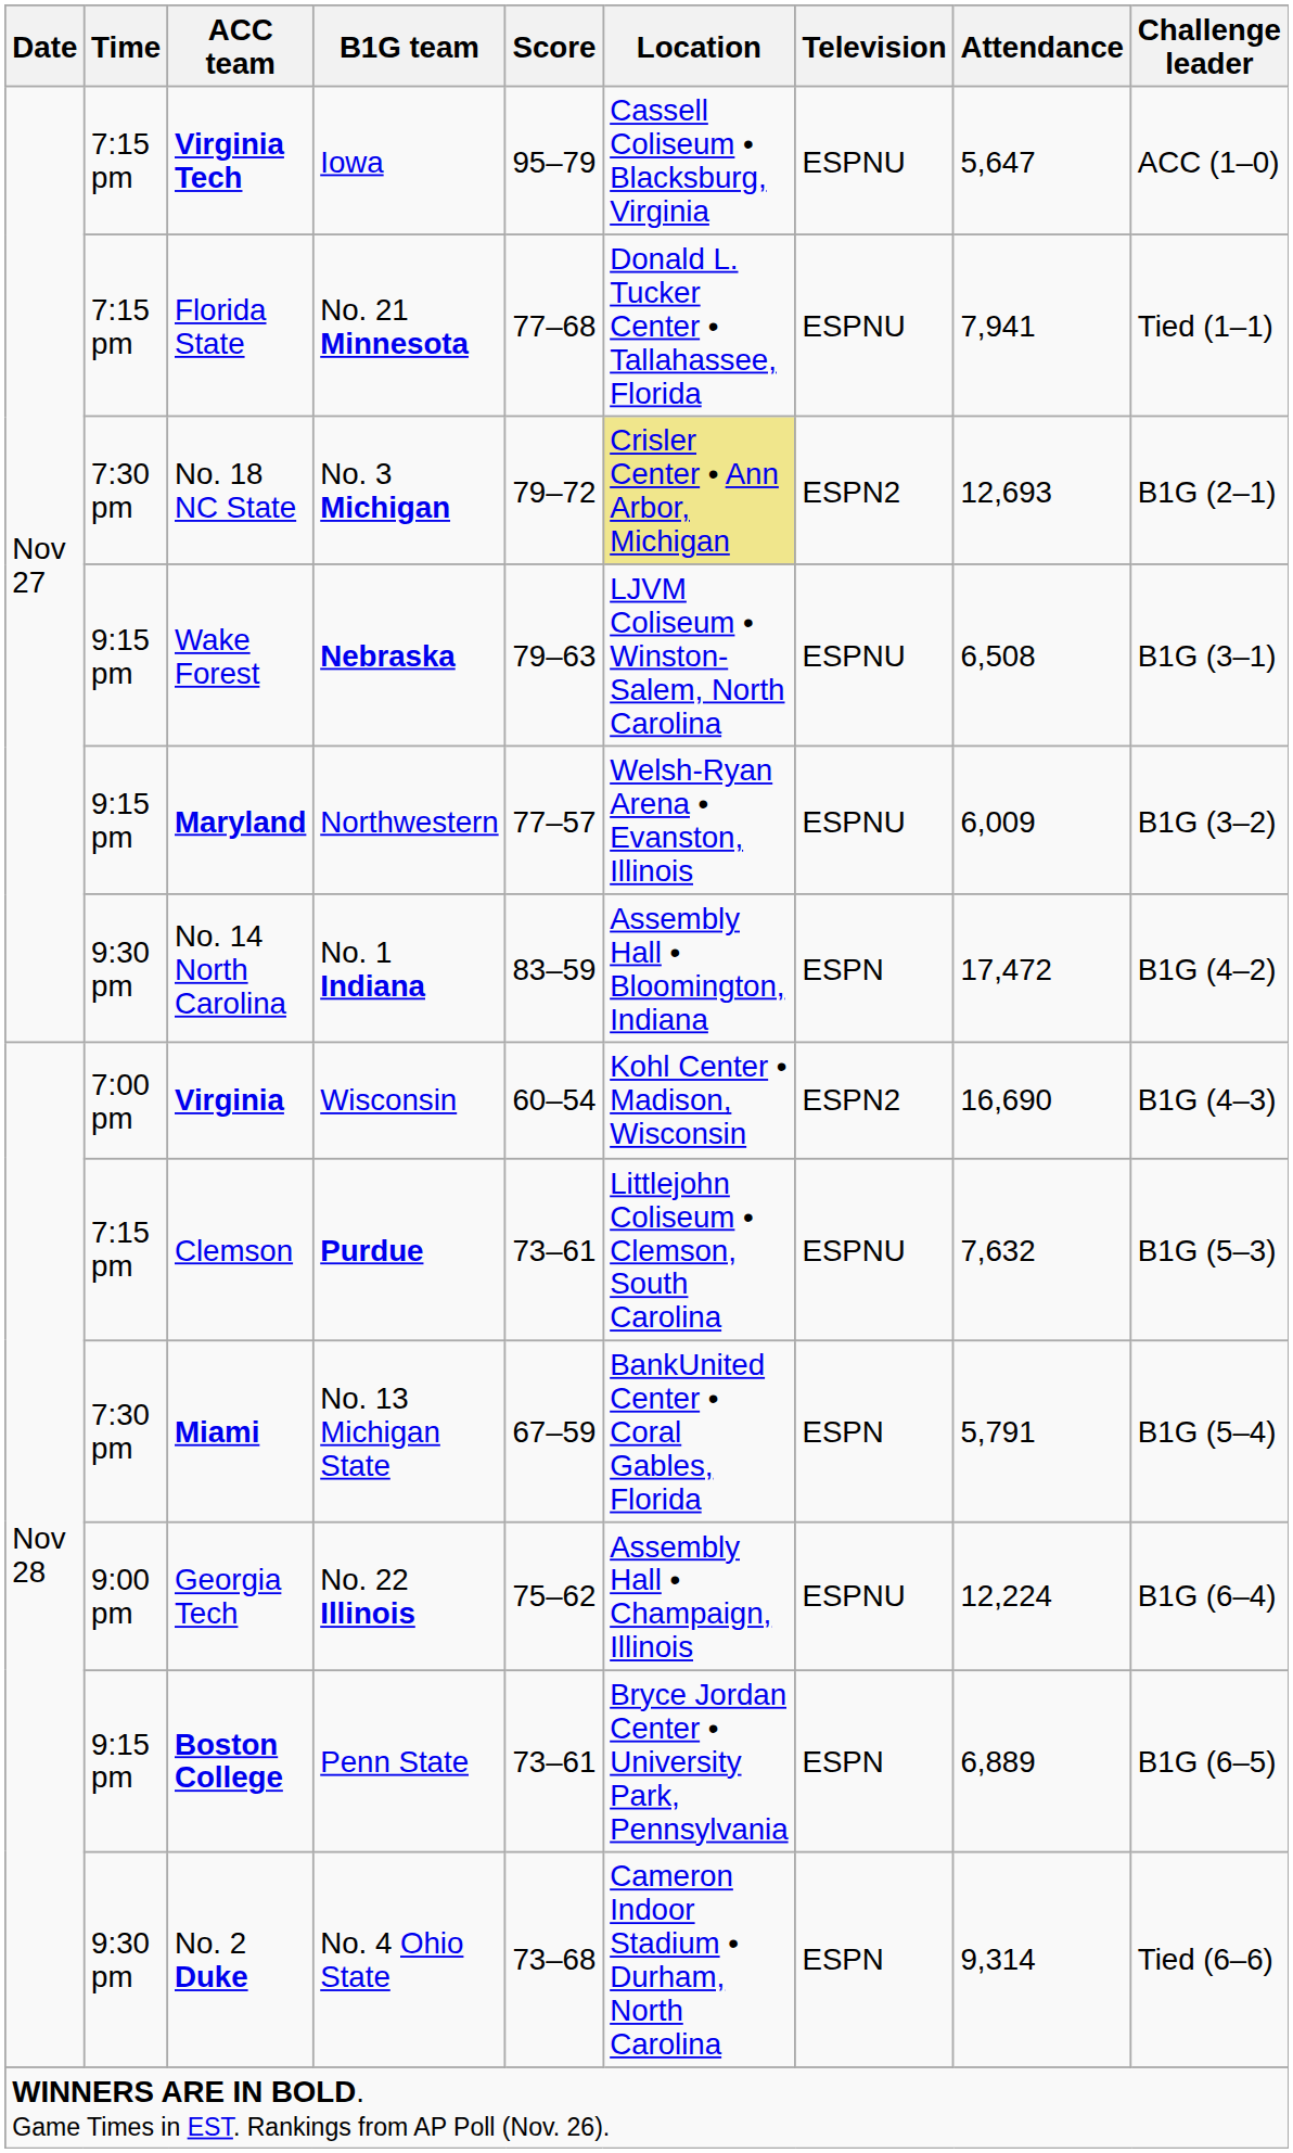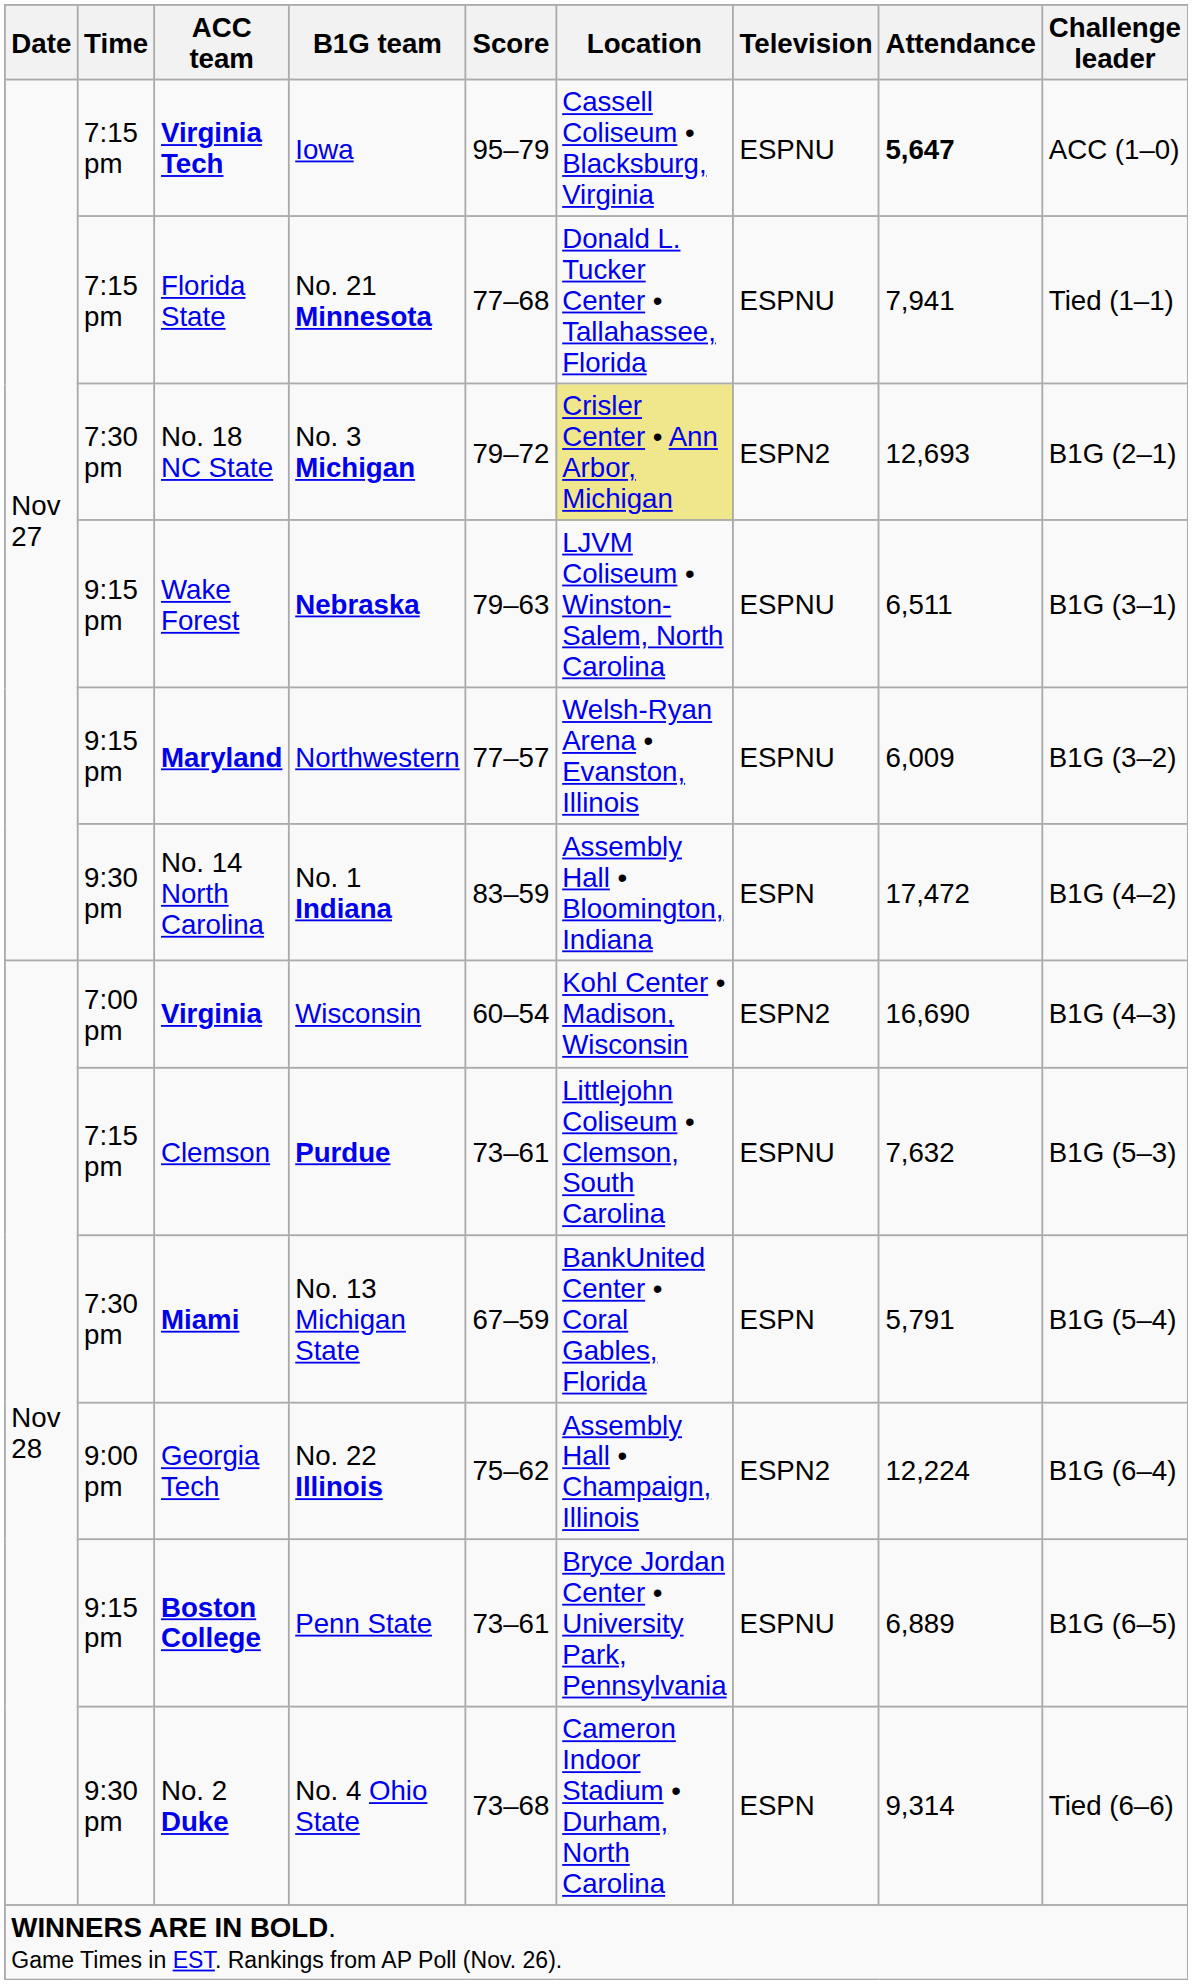Virginia Tech | Attendance: normal -> bold
Wake Forest | Attendance: 6,508 -> 6,511
Georgia Tech | Television: ESPNU -> ESPN2
Boston College | Television: ESPN -> ESPNU
